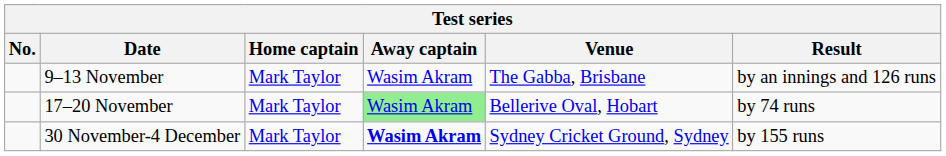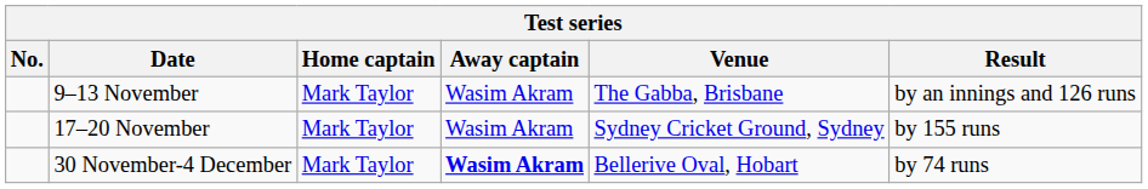17–20 November | Away captain: lightgreen background -> no background
17–20 November | Venue: Bellerive Oval, Hobart -> Sydney Cricket Ground, Sydney
17–20 November | Result: by 74 runs -> by 155 runs
30 November-4 December | Venue: Sydney Cricket Ground, Sydney -> Bellerive Oval, Hobart
30 November-4 December | Result: by 155 runs -> by 74 runs
